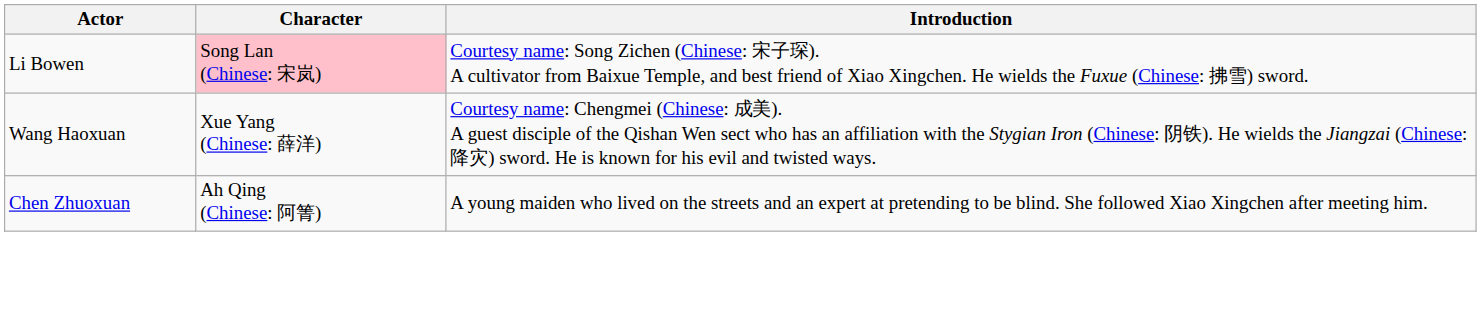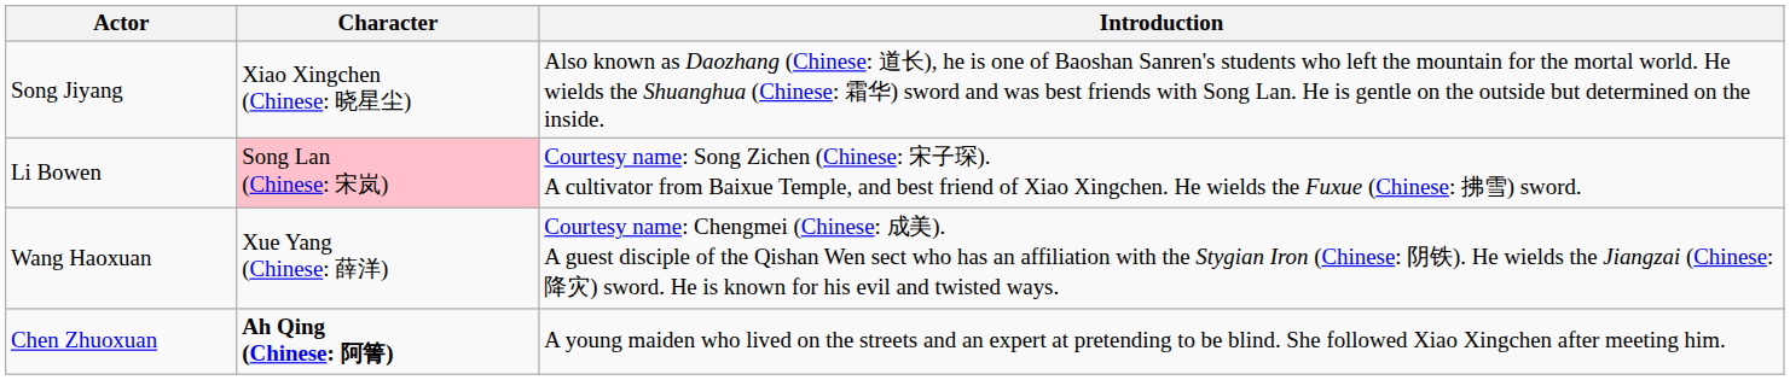+ row: Song Jiyang | Xiao Xingchen (Chinese: 晓星尘) | Also known as Daozhang (Chinese: 道长), he is one of Baoshan Sanren's students who left the mountain for the mortal world. He wields the Shuanghua (Chinese: 霜华) sword and was best friends with Song Lan. He is gentle on the outside but determined on the inside.
Chen Zhuoxuan | Character: normal -> bold
